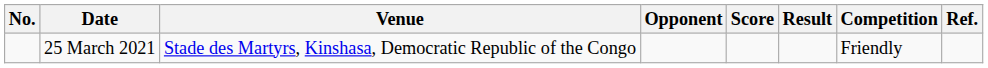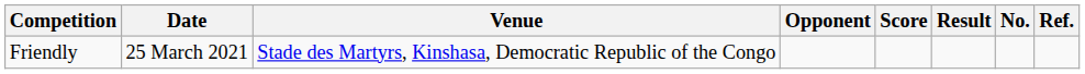columns swapped: No. <-> Competition
